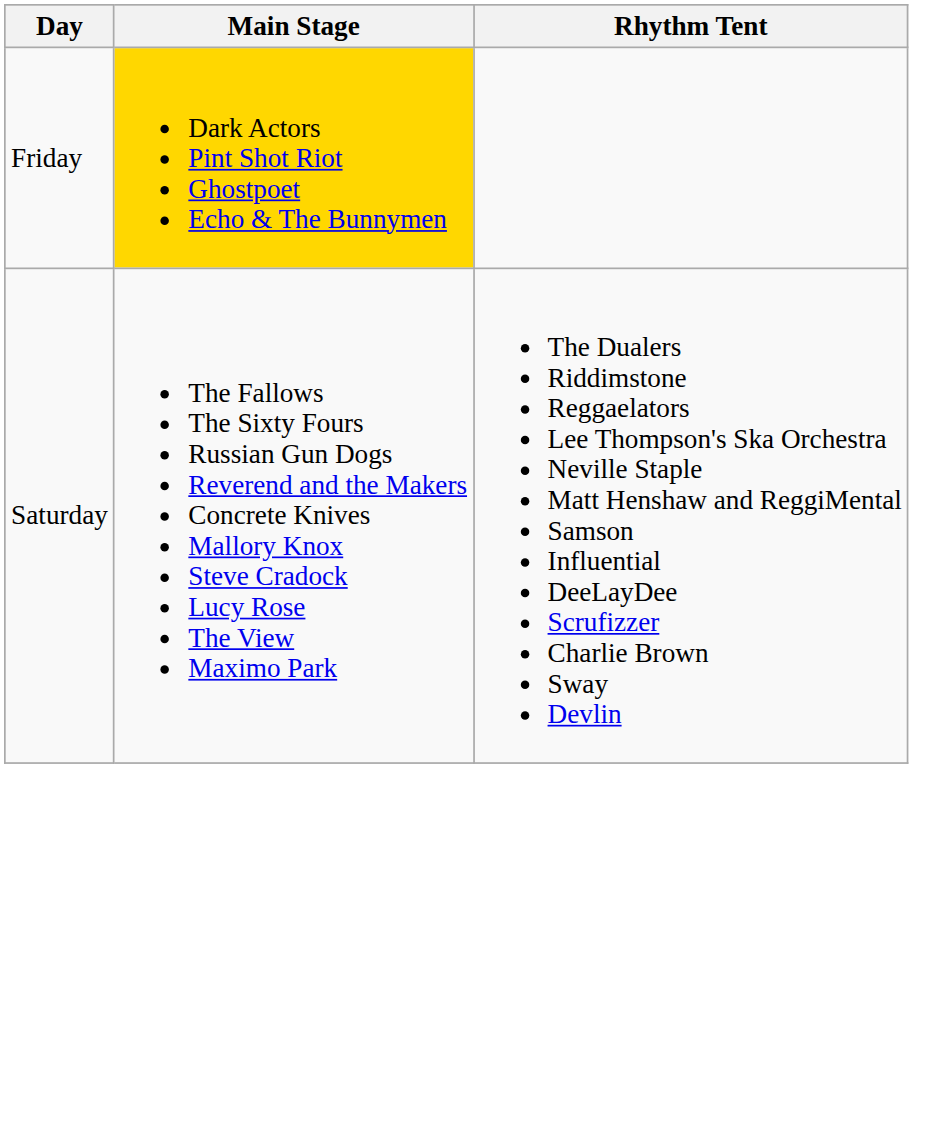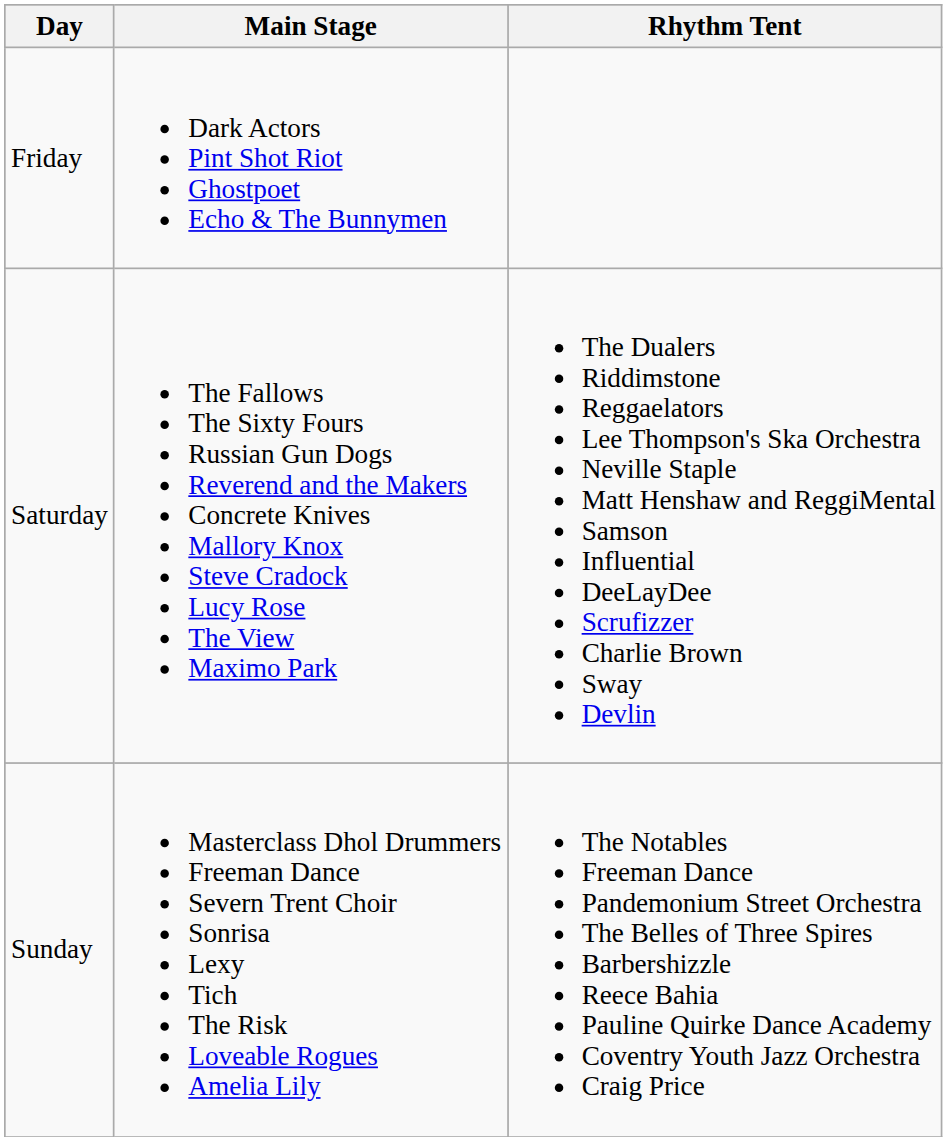Friday | Main Stage: gold background -> no background
+ row: Sunday | Masterclass Dhol Drummers Freeman Dance Severn Trent Choir Sonrisa Lexy Tich The Risk Loveable Rogues Amelia Lily | The Notables Freeman Dance Pandemonium Street Orchestra The Belles of Three Spires Barbershizzle Reece Bahia Pauline Quirke Dance Academy Coventry Youth Jazz Orchestra Craig Price
